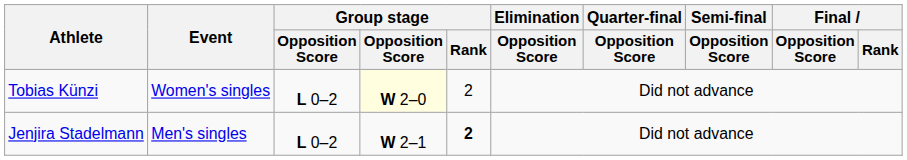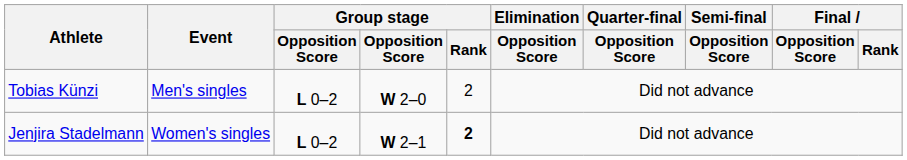Tobias Künzi | Event: Women's singles -> Men's singles
Tobias Künzi | column 4: lightyellow background -> no background
Jenjira Stadelmann | Event: Men's singles -> Women's singles
